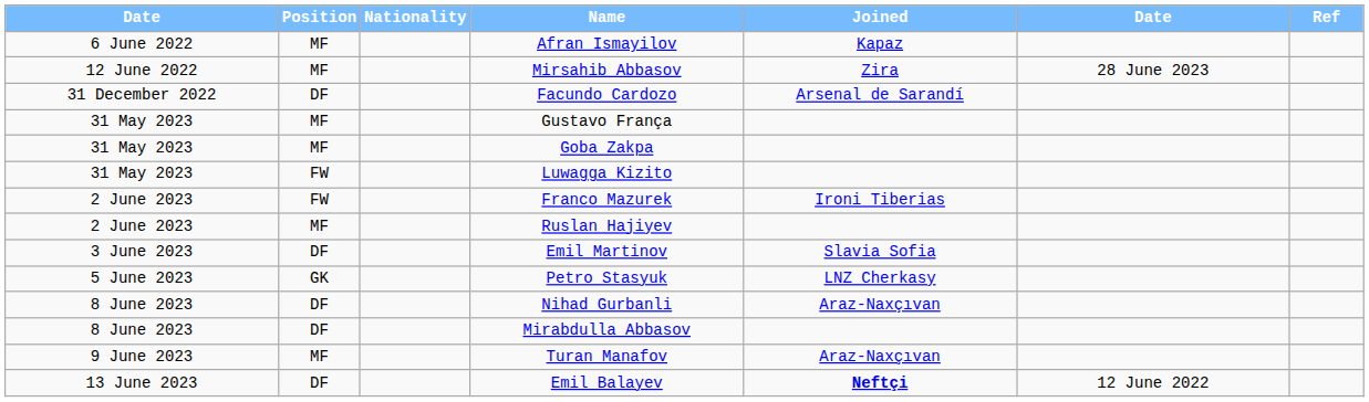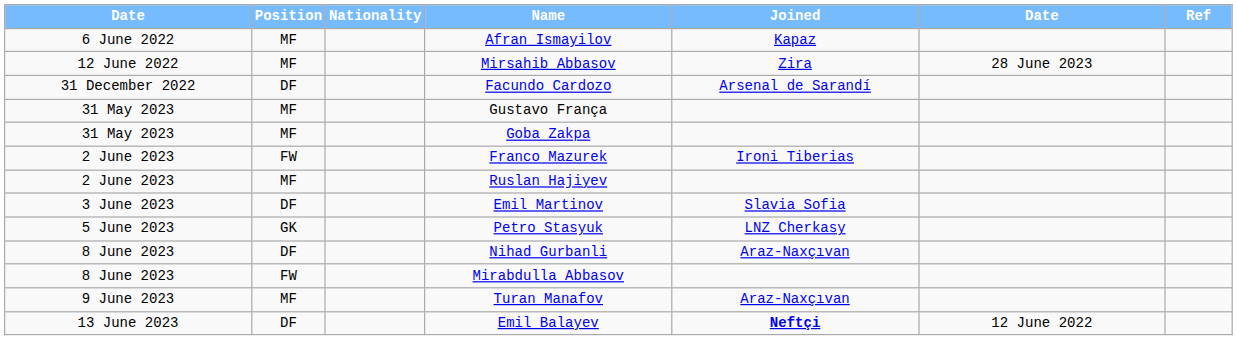- row: 31 May 2023 | FW | Luwagga Kizito
Mirabdulla Abbasov | Position: DF -> FW
